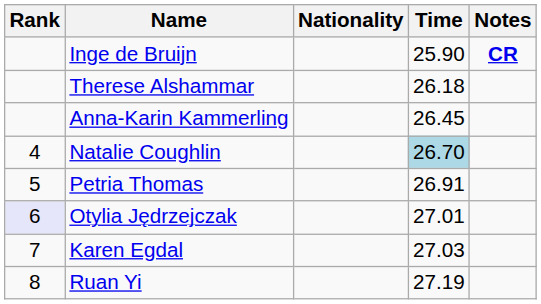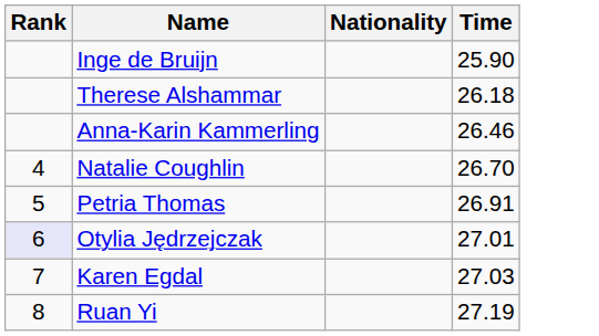- column: Notes | CR
Anna-Karin Kammerling | Time: 26.45 -> 26.46
Natalie Coughlin | Time: lightblue background -> no background
